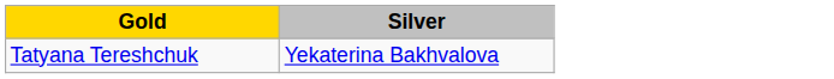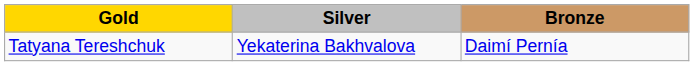+ column: Bronze | Daimí Pernía
